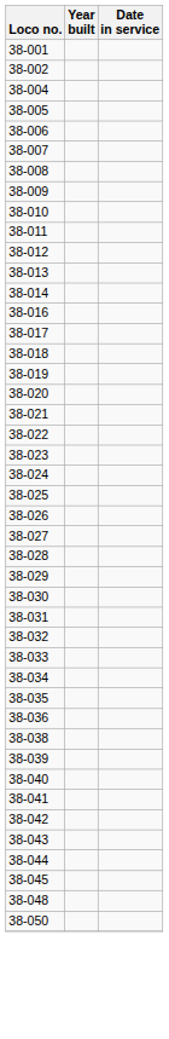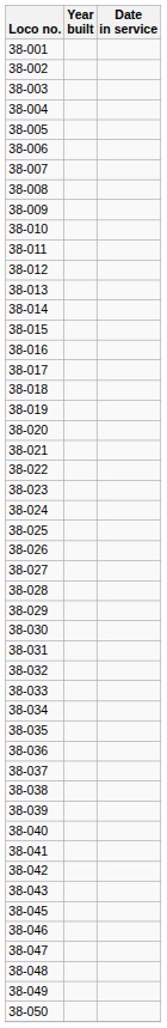+ row: 38-003
+ row: 38-015
+ row: 38-037
- row: 38-044
+ row: 38-046
+ row: 38-047
+ row: 38-049
